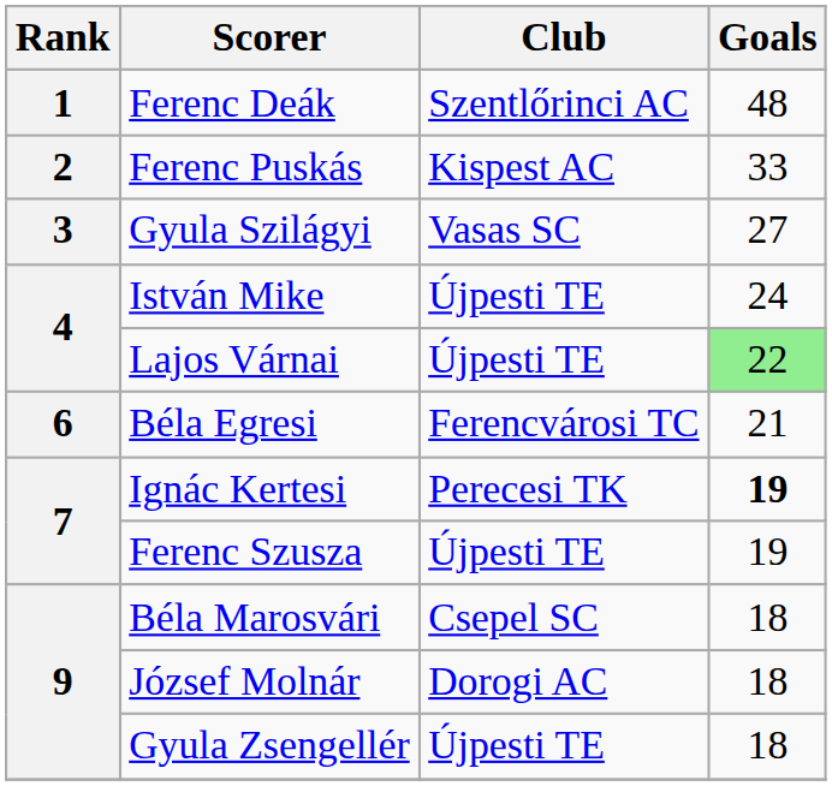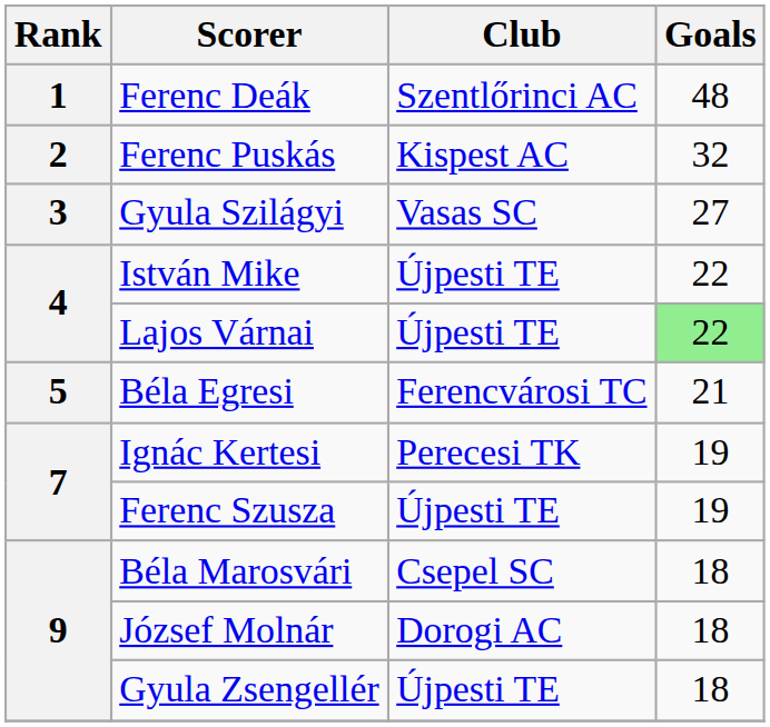Ferenc Puskás | Goals: 33 -> 32
István Mike | Goals: 24 -> 22
Béla Egresi | Rank: 6 -> 5
Ignác Kertesi | Goals: bold -> normal
